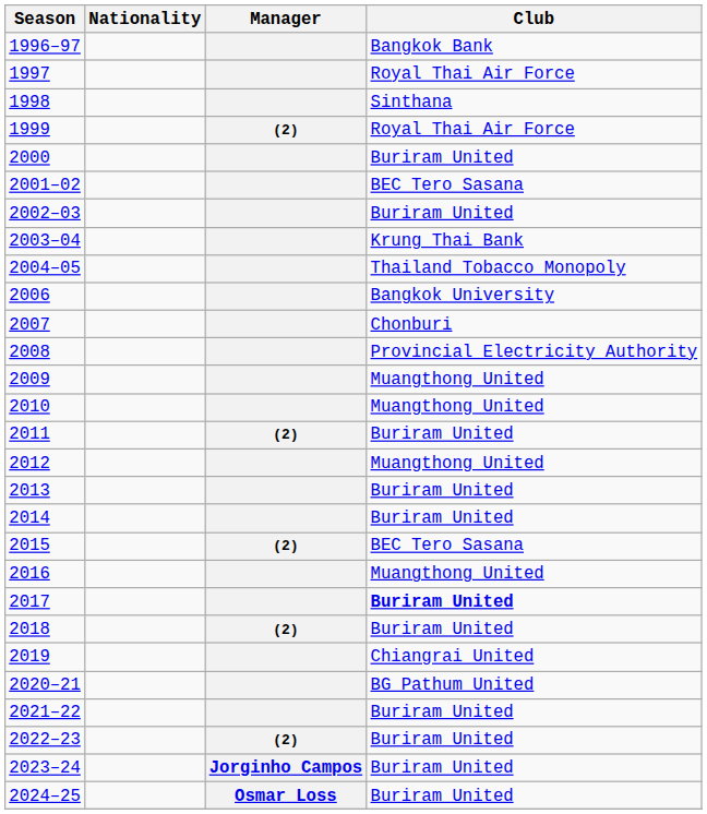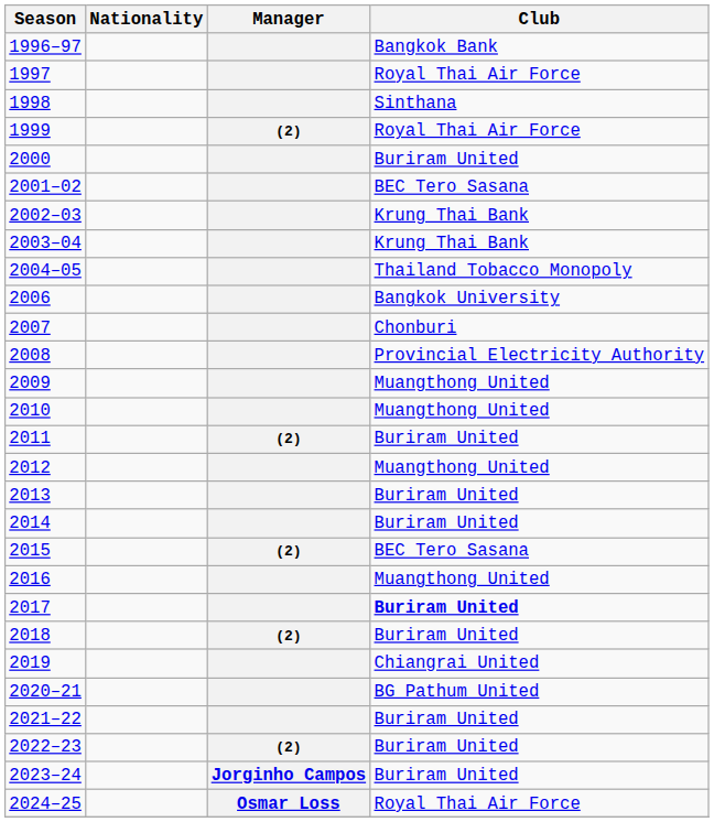2002–03 | Club: Buriram United -> Krung Thai Bank
2024–25 | Club: Buriram United -> Royal Thai Air Force
